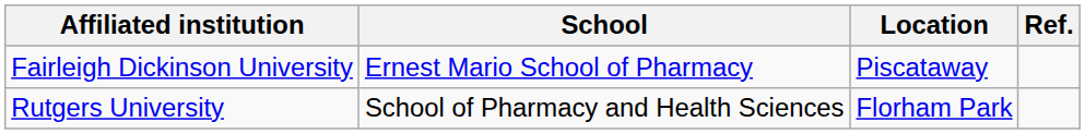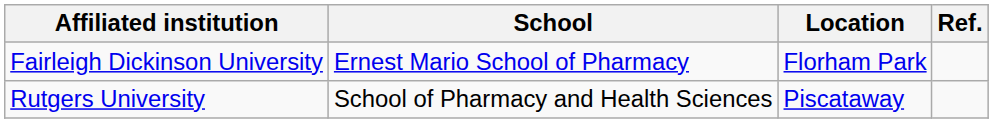Fairleigh Dickinson University | Location: Piscataway -> Florham Park
Rutgers University | Location: Florham Park -> Piscataway
